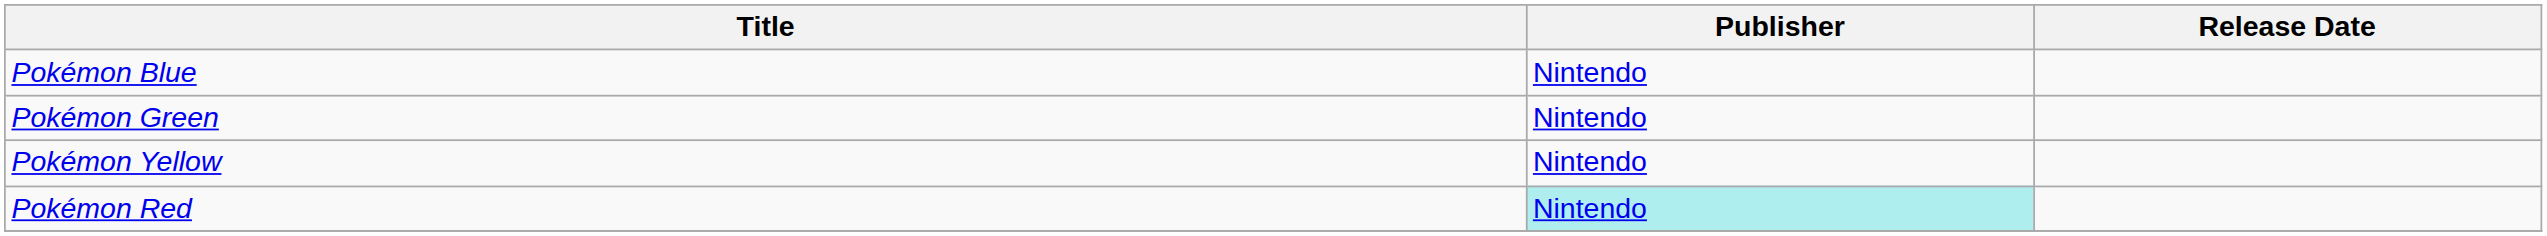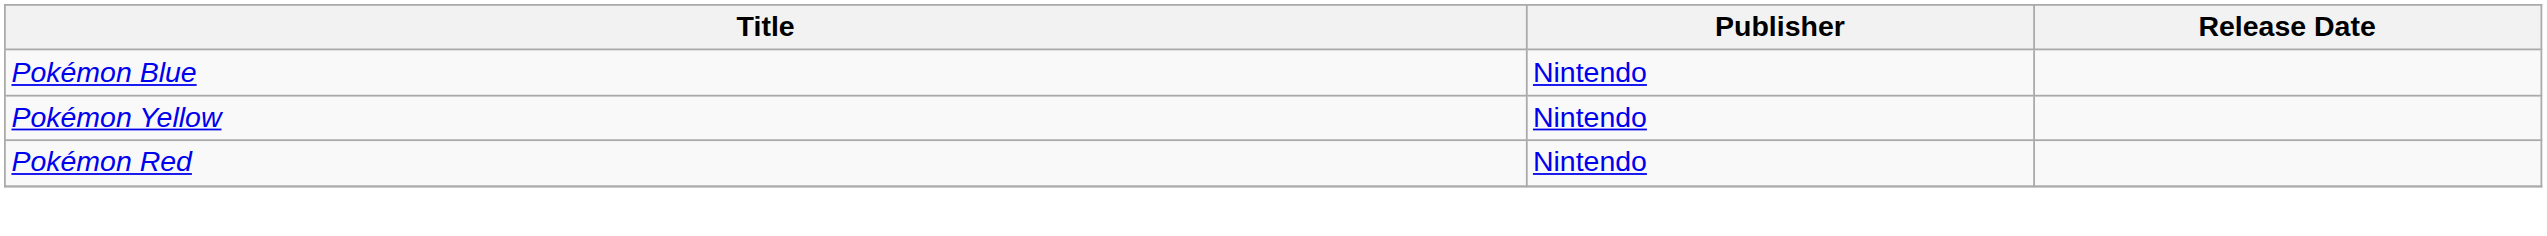- row: Pokémon Green | Nintendo
Pokémon Red | Publisher: paleturquoise background -> no background
